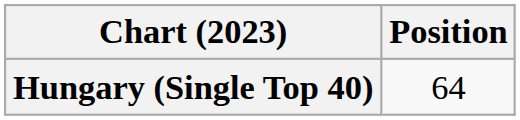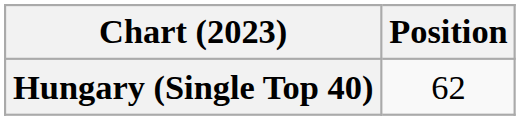Hungary (Single Top 40) | Position: 64 -> 62
